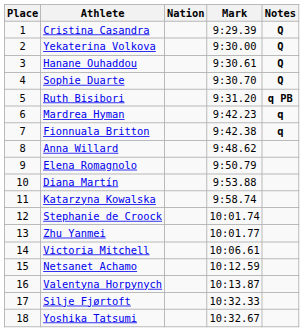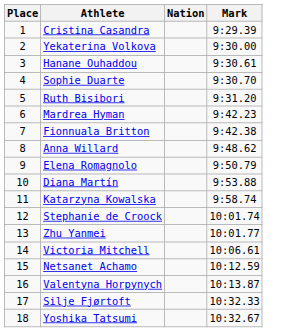- column: Notes | Q | Q | Q | Q | q PB | q | q
